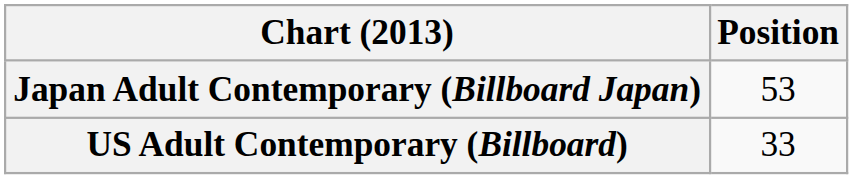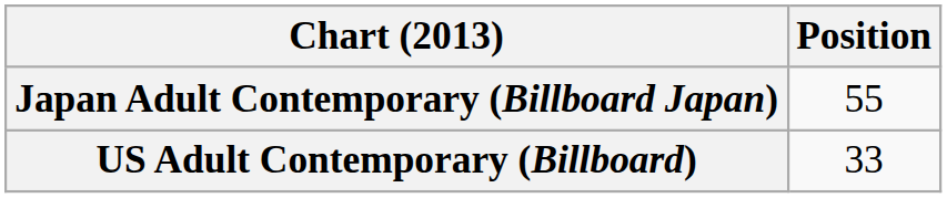Japan Adult Contemporary (Billboard Japan) | Position: 53 -> 55
